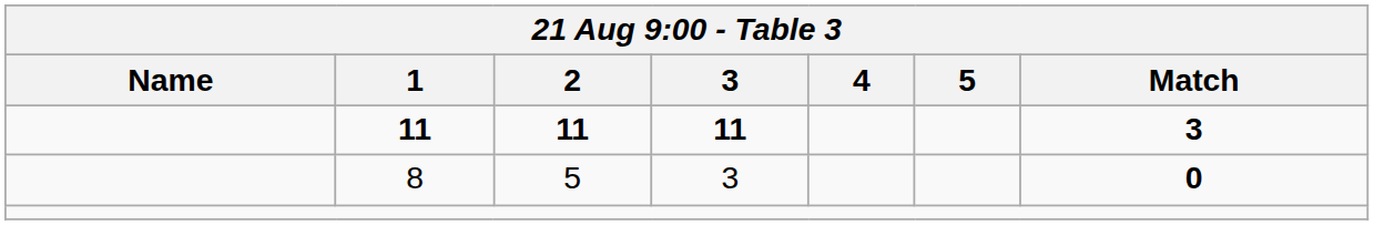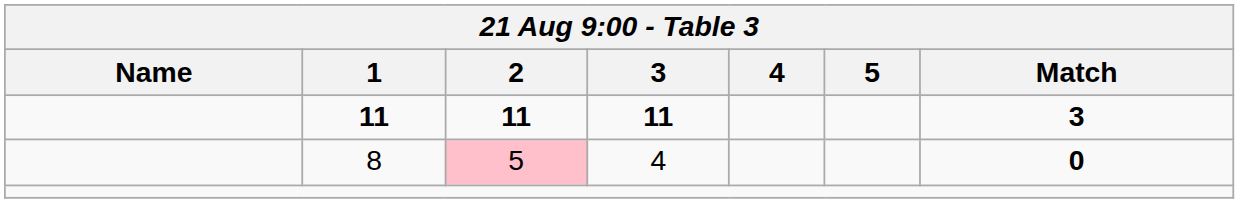8 | 2: no background -> pink background
8 | 3: 3 -> 4
